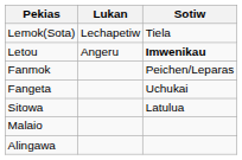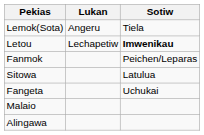Lemok(Sota) | Lukan: Lechapetiw -> Angeru
Letou | Lukan: Angeru -> Lechapetiw
rows swapped: Sitowa <-> Fangeta
